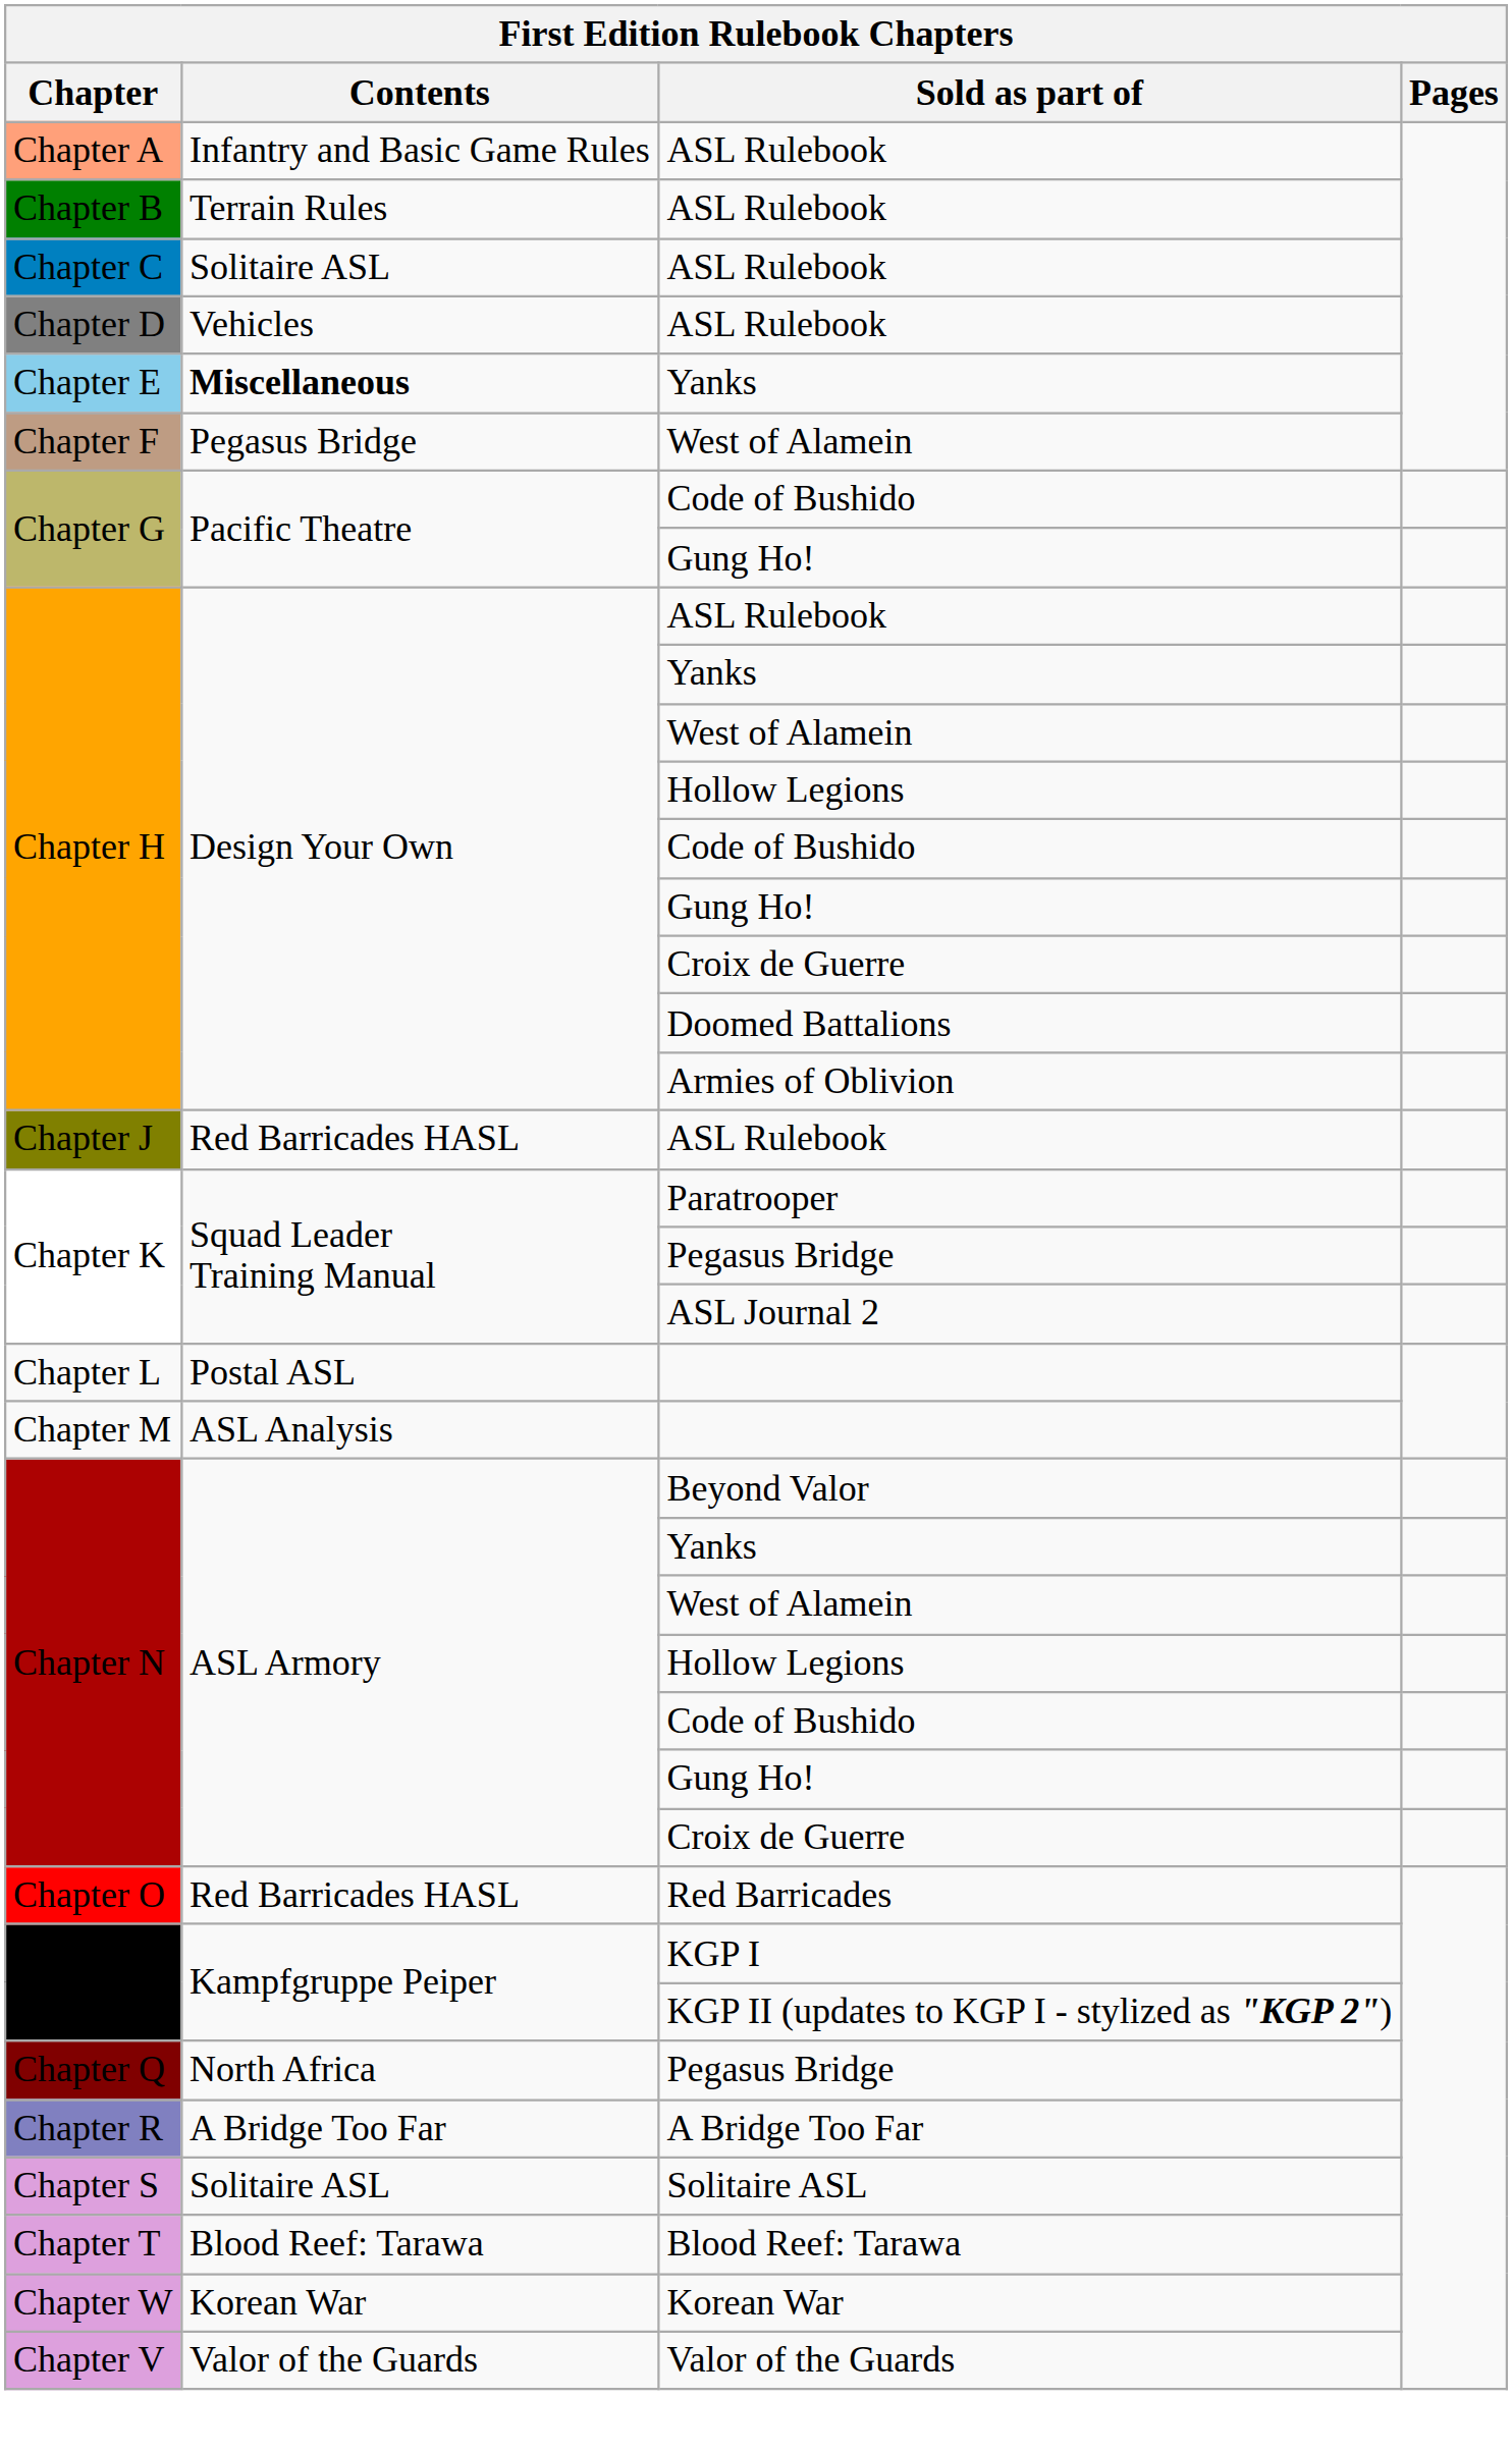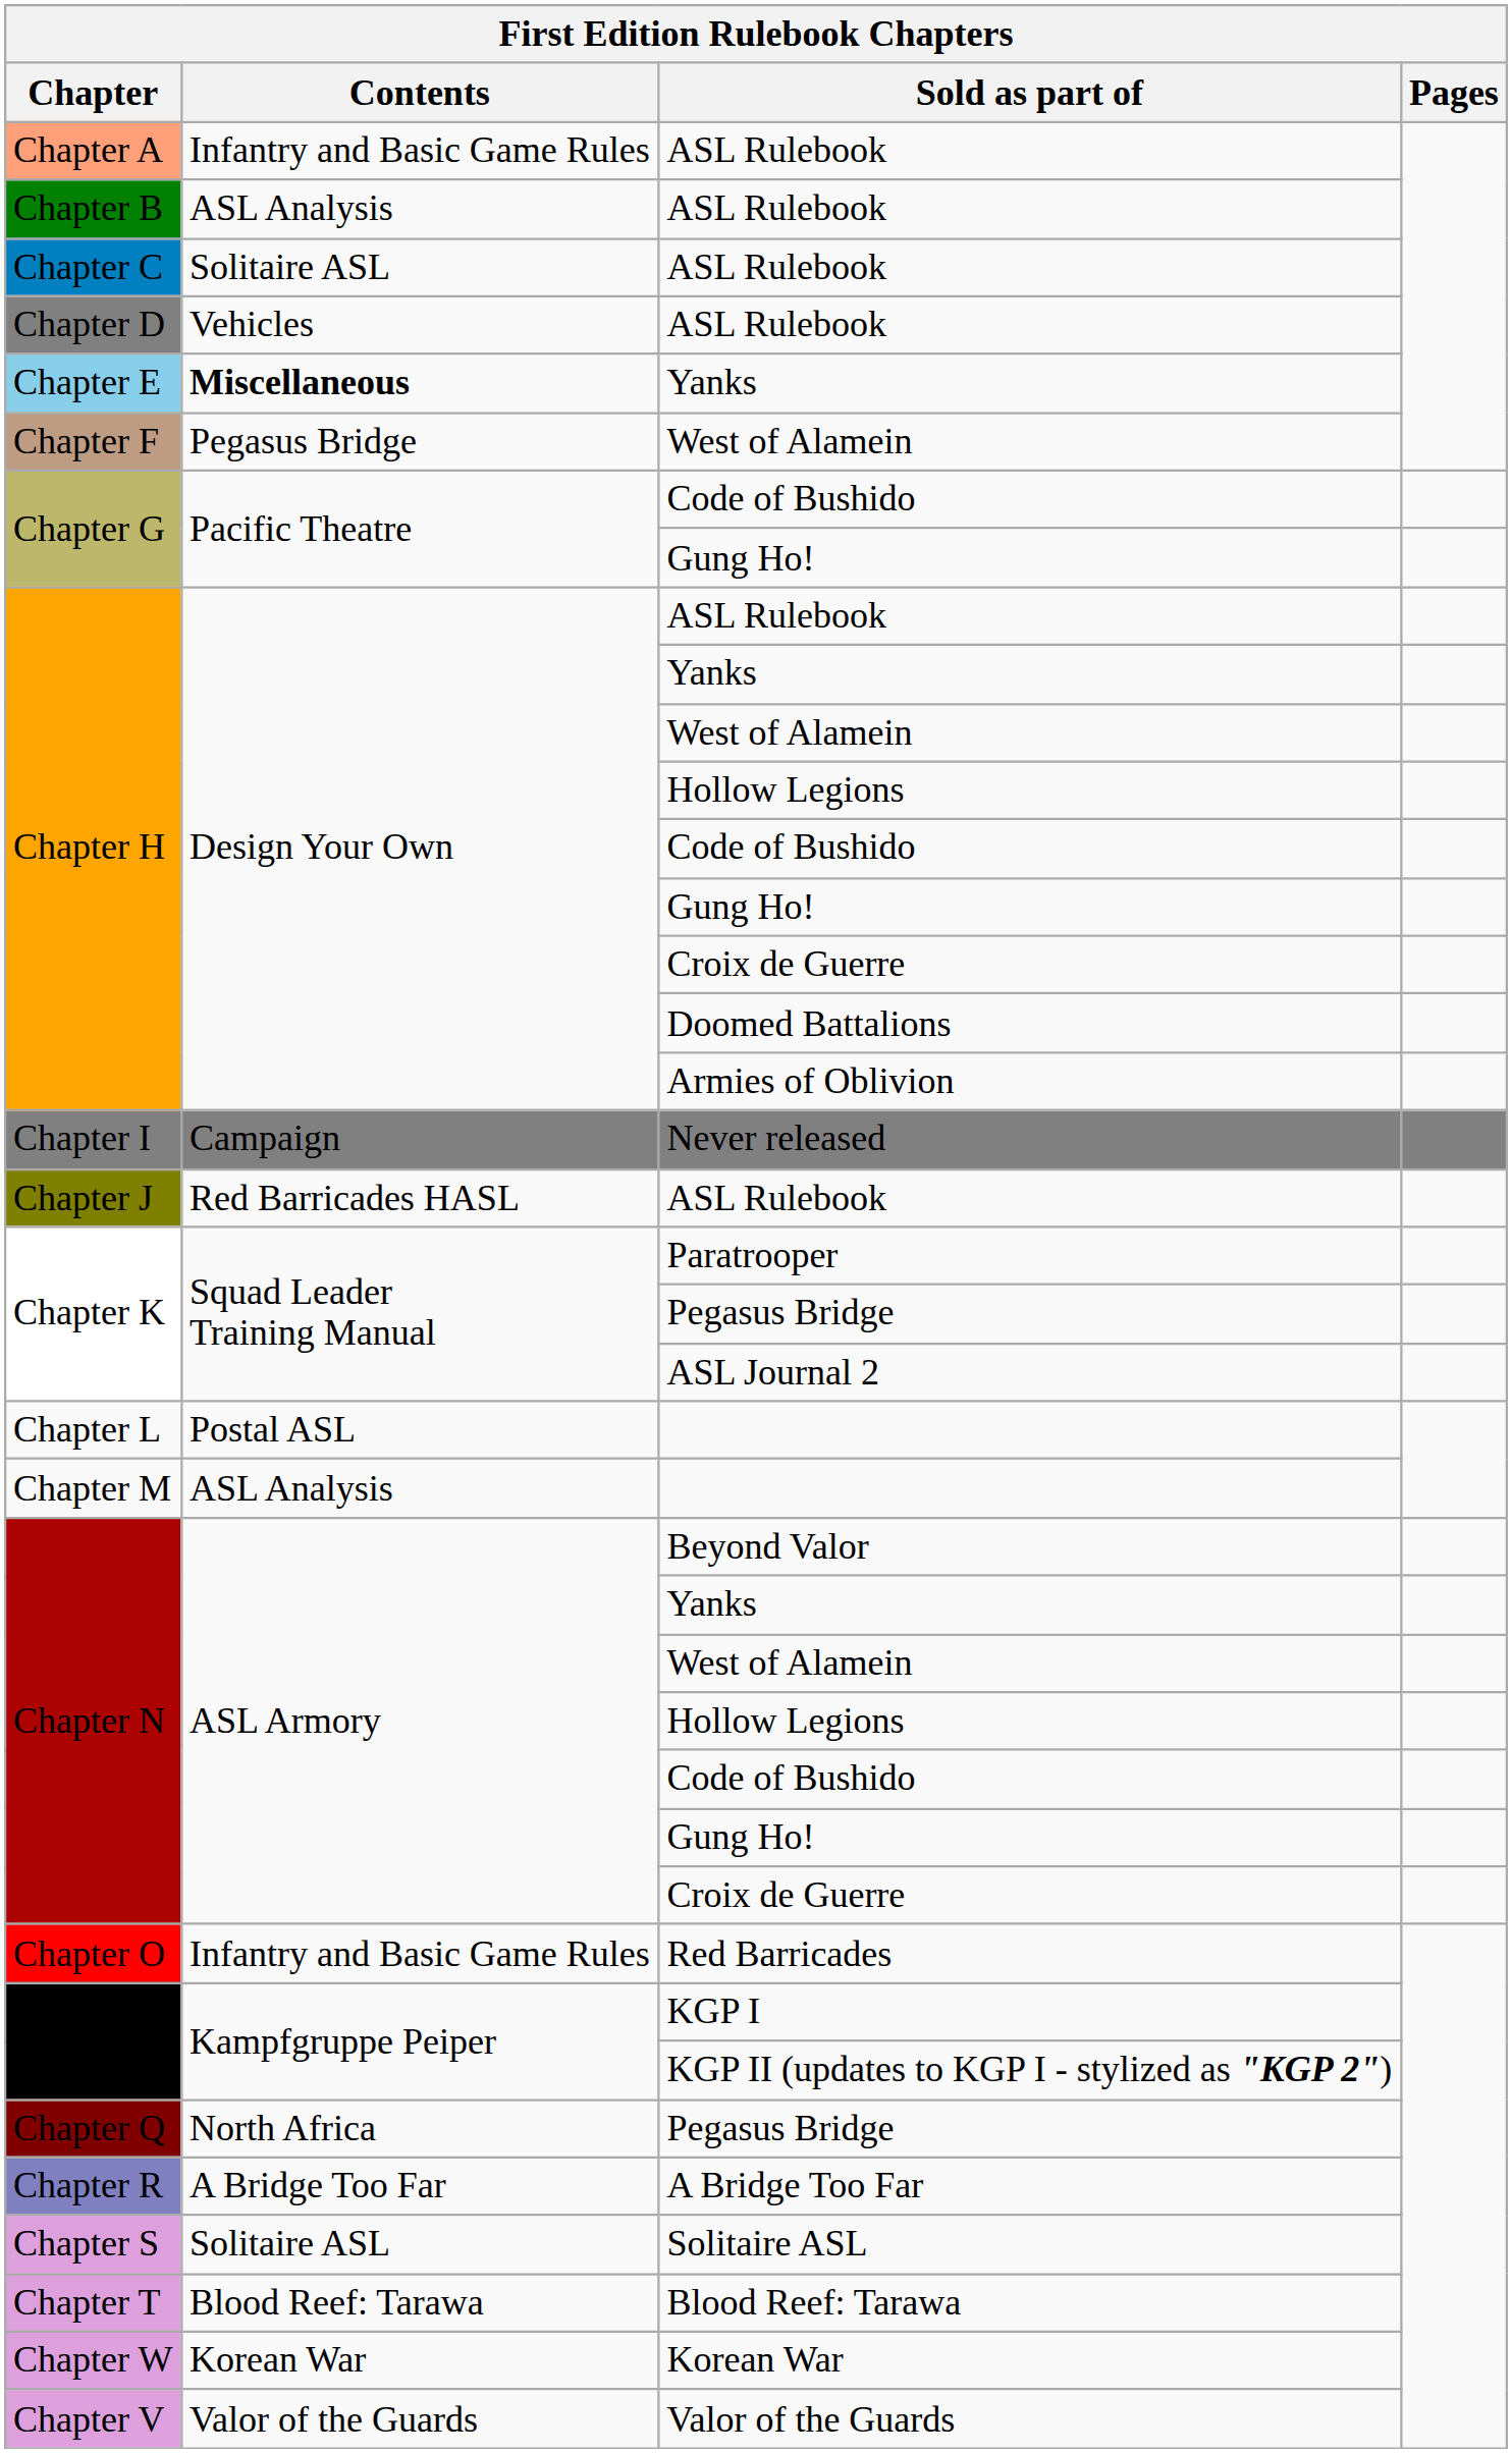Chapter B / ASL Rulebook | Contents: Terrain Rules -> ASL Analysis
+ row: Chapter I | Campaign | Never released
Red Barricades | Contents: Red Barricades HASL -> Infantry and Basic Game Rules
